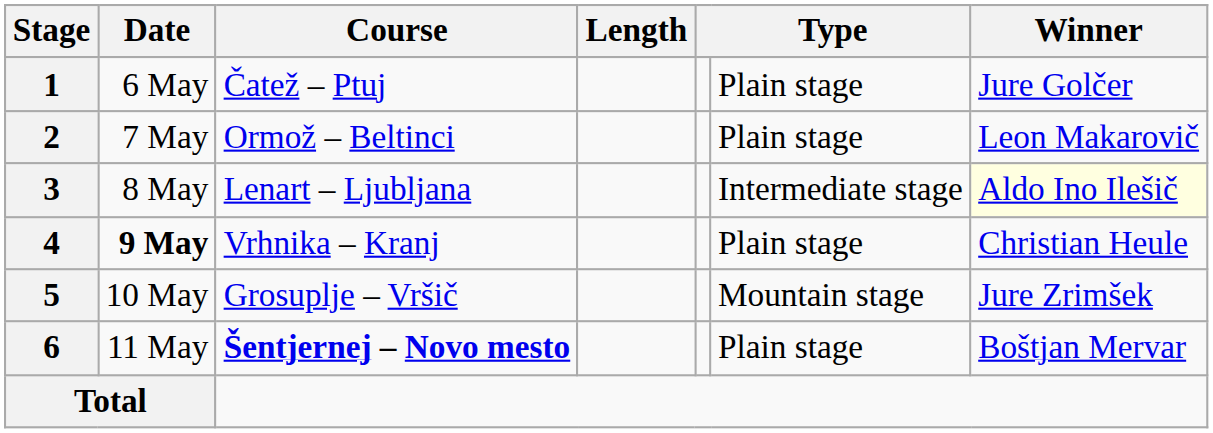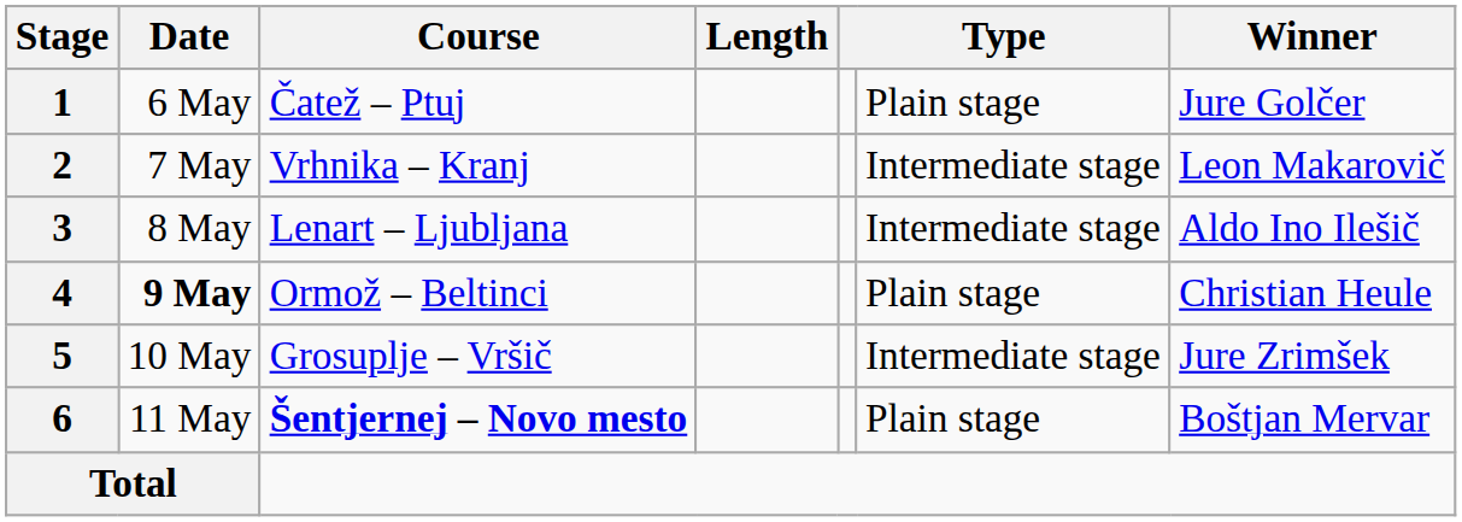2 | Course: Ormož – Beltinci -> Vrhnika – Kranj
2 | column 6: Plain stage -> Intermediate stage
3 | Winner: lightyellow background -> no background
4 | Course: Vrhnika – Kranj -> Ormož – Beltinci
5 | column 6: Mountain stage -> Intermediate stage
